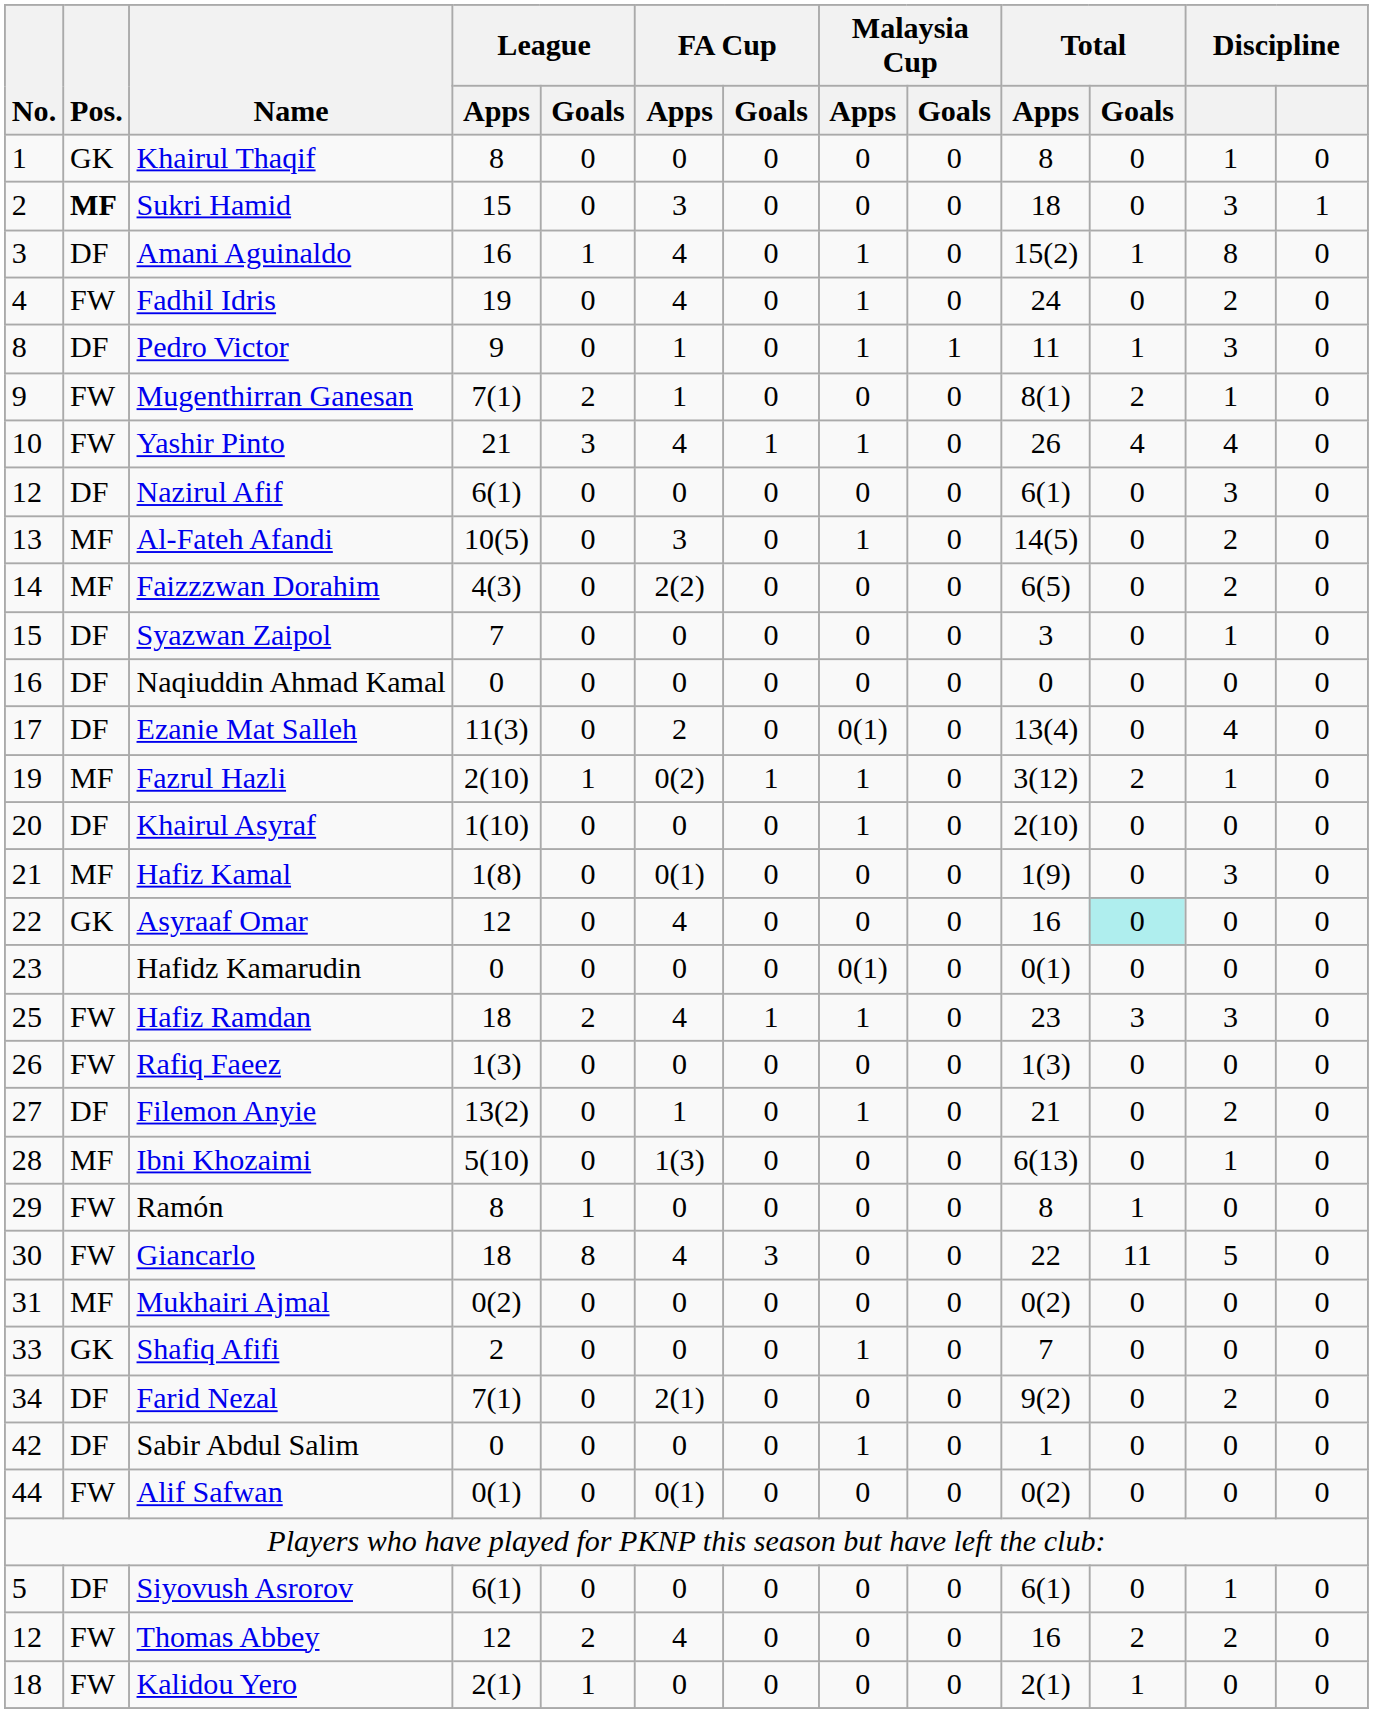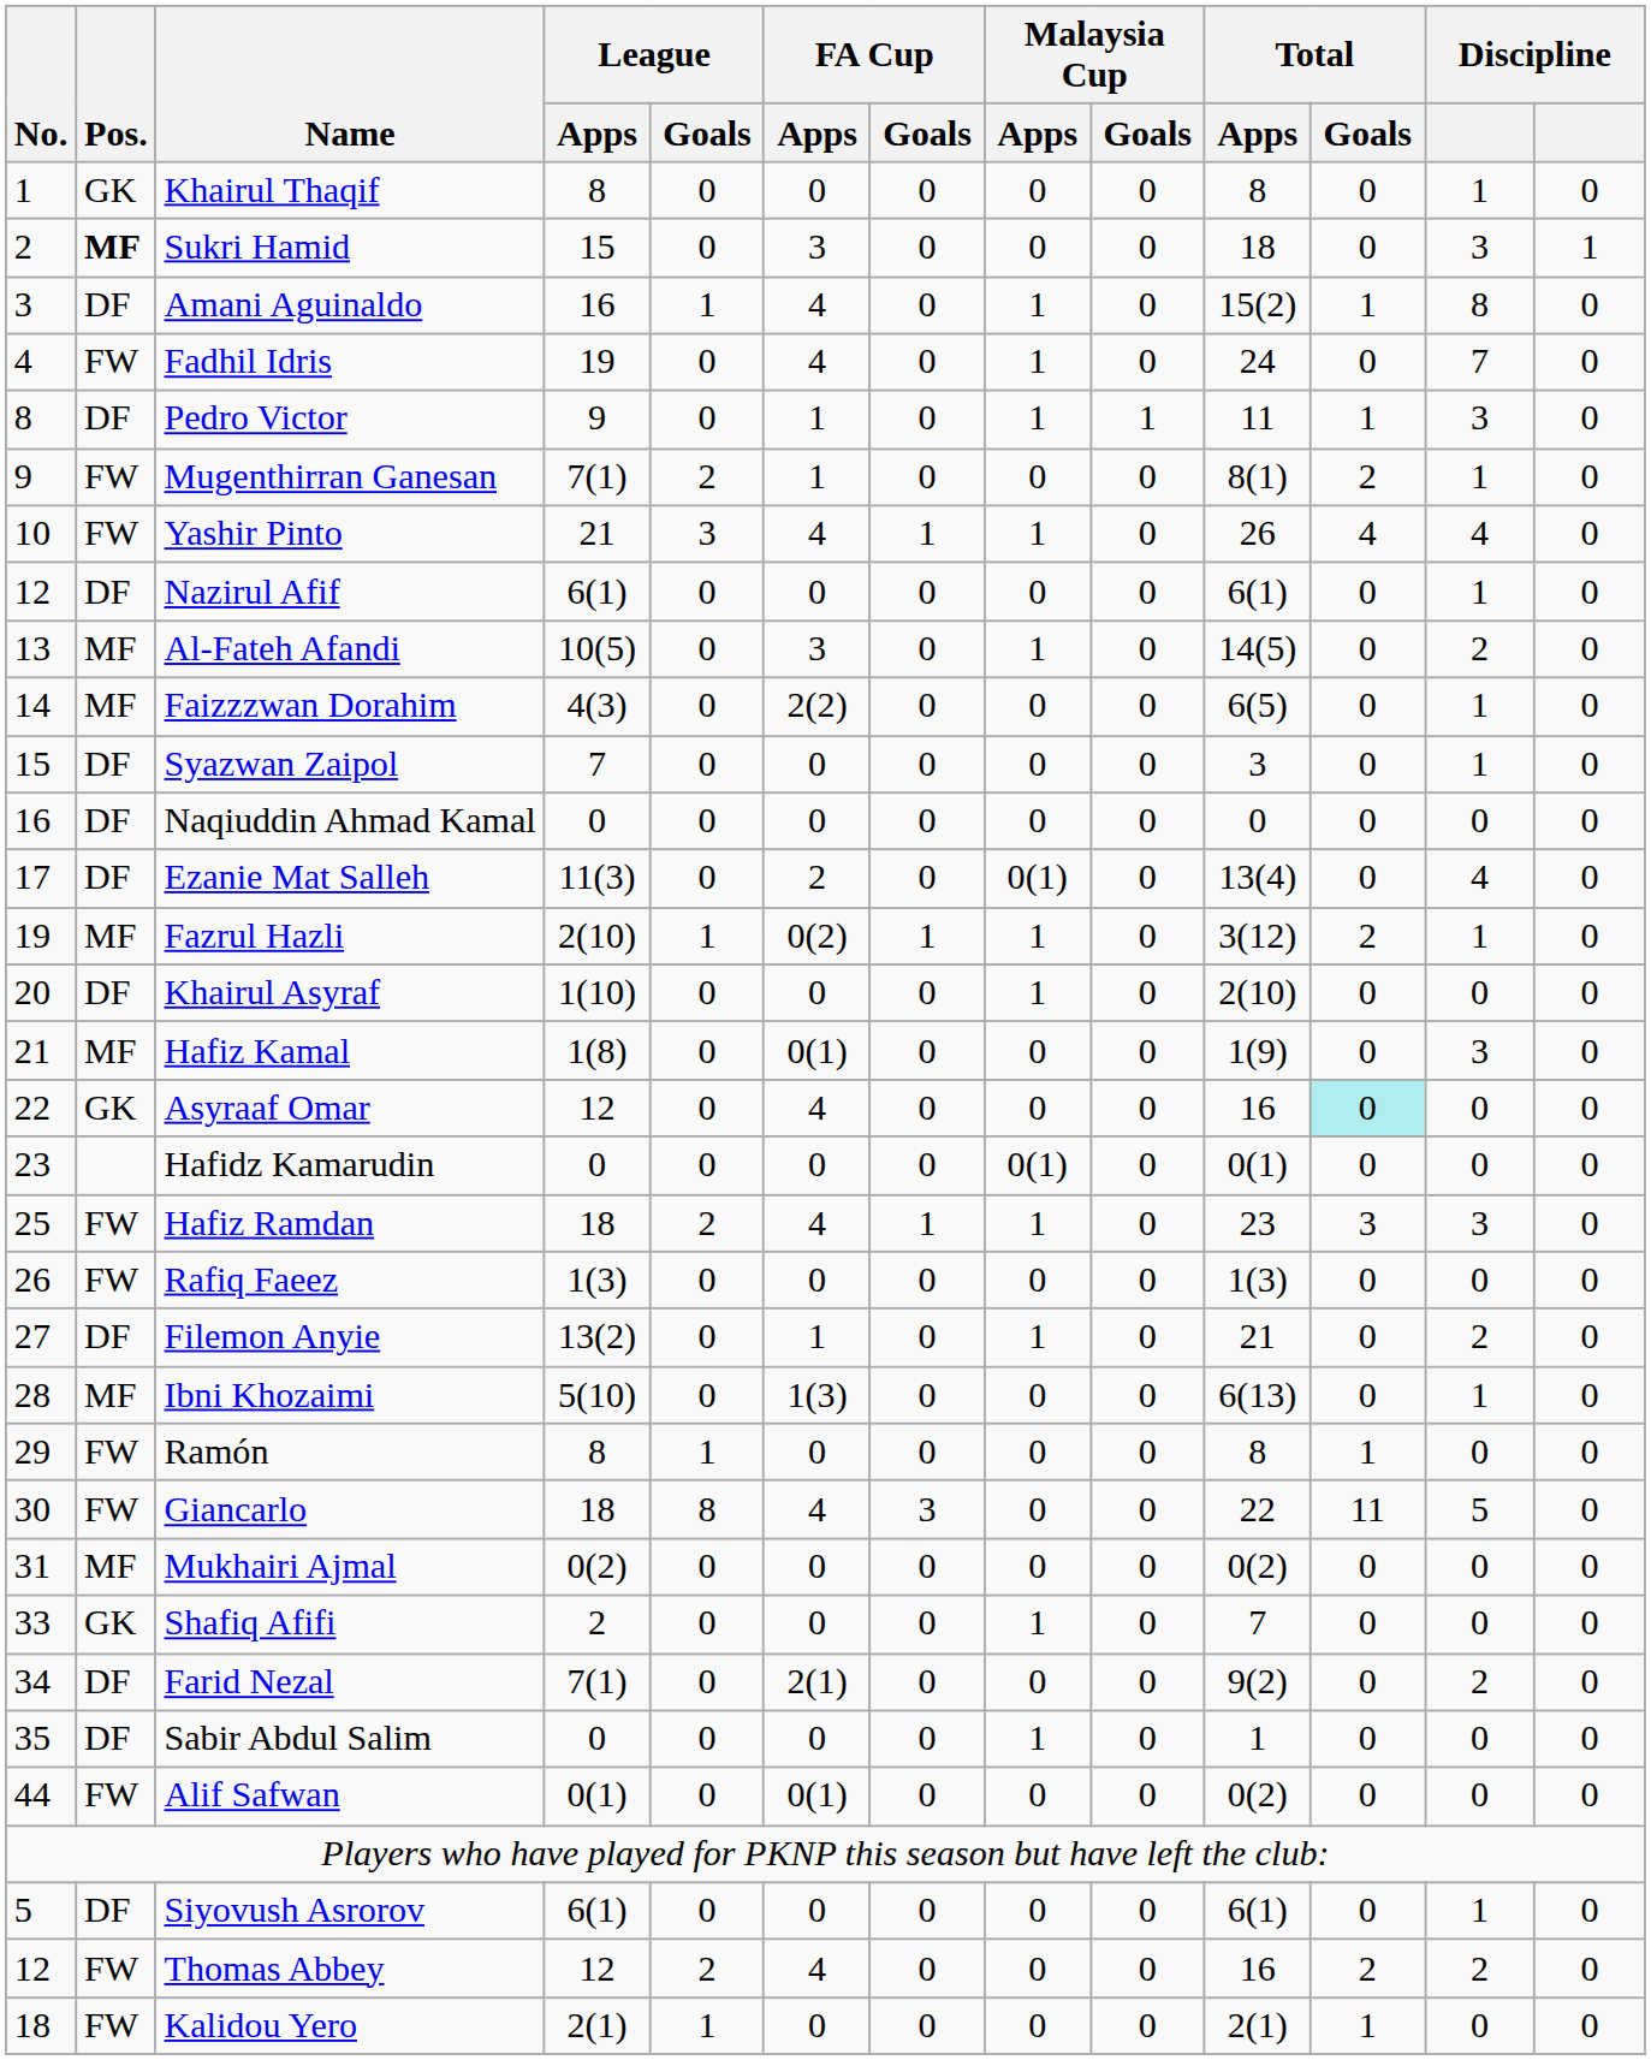Fadhil Idris | column 12: 2 -> 7
Nazirul Afif | column 12: 3 -> 1
Faizzzwan Dorahim | column 12: 2 -> 1
Sabir Abdul Salim | No.: 42 -> 35
